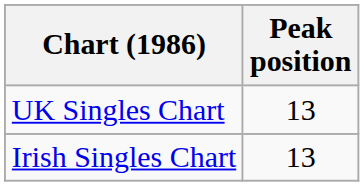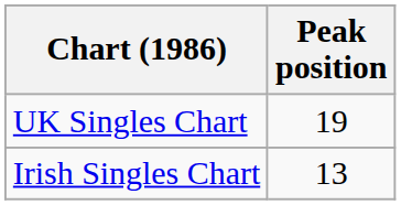UK Singles Chart | Peak position: 13 -> 19
